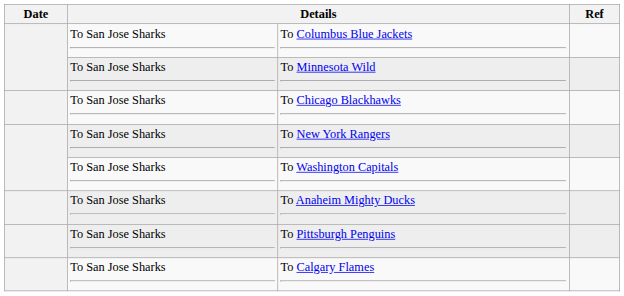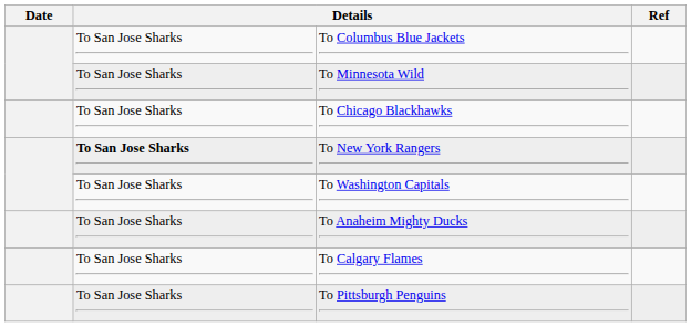To New York Rangers | column 2: normal -> bold
rows swapped: To Calgary Flames <-> To Pittsburgh Penguins
